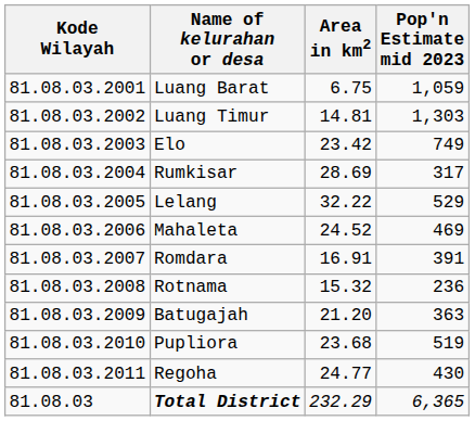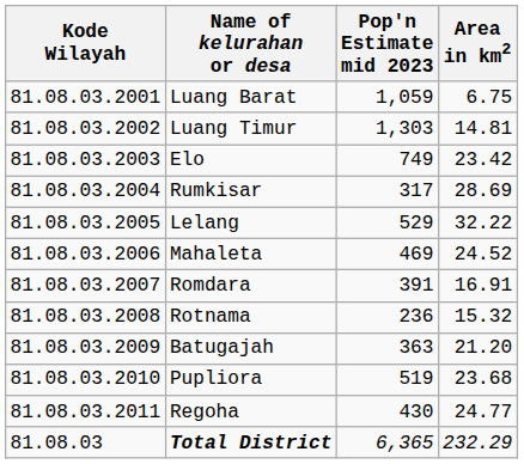columns swapped: Area in km2 <-> Pop'n Estimate mid 2023
